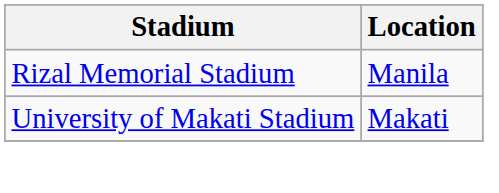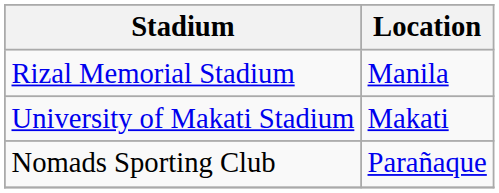+ row: Nomads Sporting Club | Parañaque
